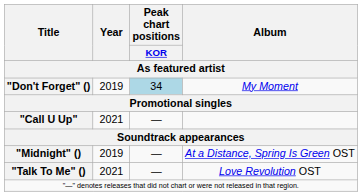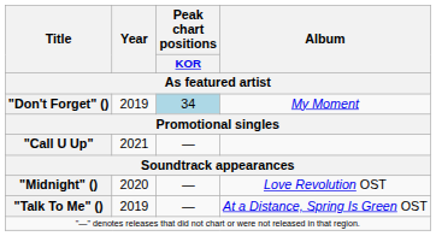"Midnight" () | Year / As featured artist: 2019 -> 2020
"Midnight" () | Album / As featured artist: At a Distance, Spring Is Green OST -> Love Revolution OST
"Talk To Me" () | Year / As featured artist: 2021 -> 2019
"Talk To Me" () | Album / As featured artist: Love Revolution OST -> At a Distance, Spring Is Green OST
